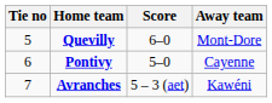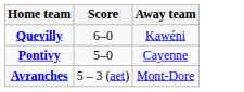- column: Tie no | 5 | 6 | 7
Quevilly | Away team: Mont-Dore -> Kawéni
Avranches | Away team: Kawéni -> Mont-Dore
